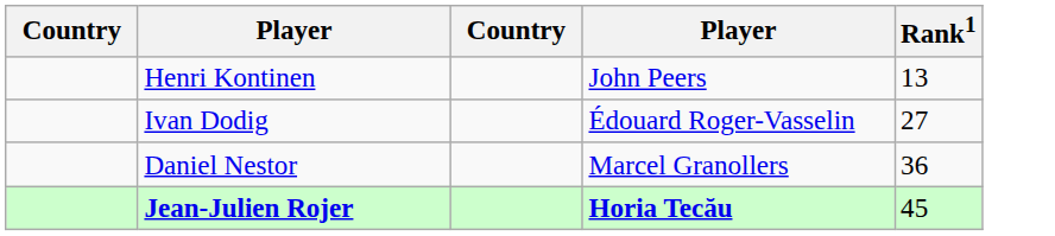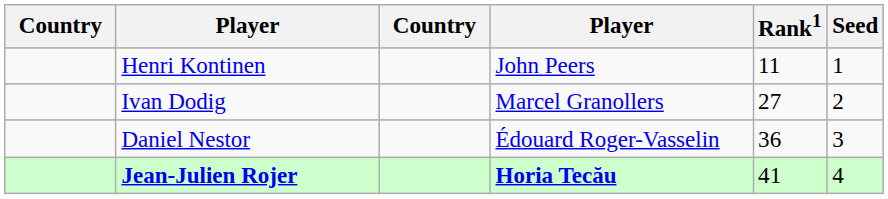+ column: Seed | 1 | 2 | 3 | 4
Henri Kontinen | Rank1: 13 -> 11
Ivan Dodig | column 4: Édouard Roger-Vasselin -> Marcel Granollers
Daniel Nestor | column 4: Marcel Granollers -> Édouard Roger-Vasselin
Jean-Julien Rojer | Rank1: 45 -> 41
